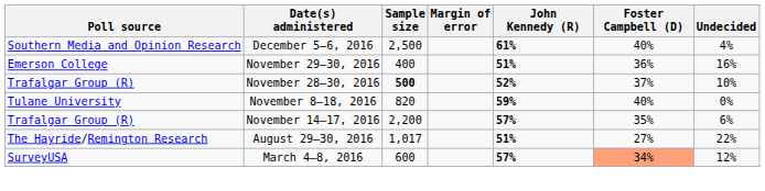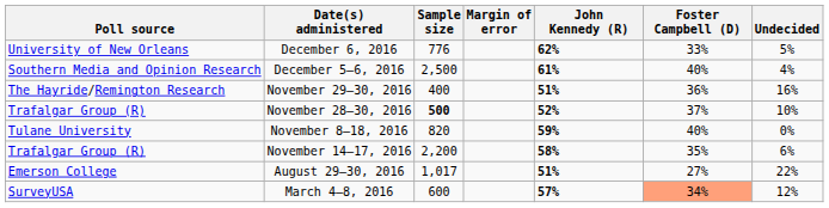+ row: University of New Orleans | December 6, 2016 | 776 | 62% | 33% | 5%
November 29–30, 2016 | Poll source: Emerson College -> The Hayride/Remington Research
November 14–17, 2016 | John Kennedy (R): 57% -> 58%
August 29–30, 2016 | Poll source: The Hayride/Remington Research -> Emerson College
